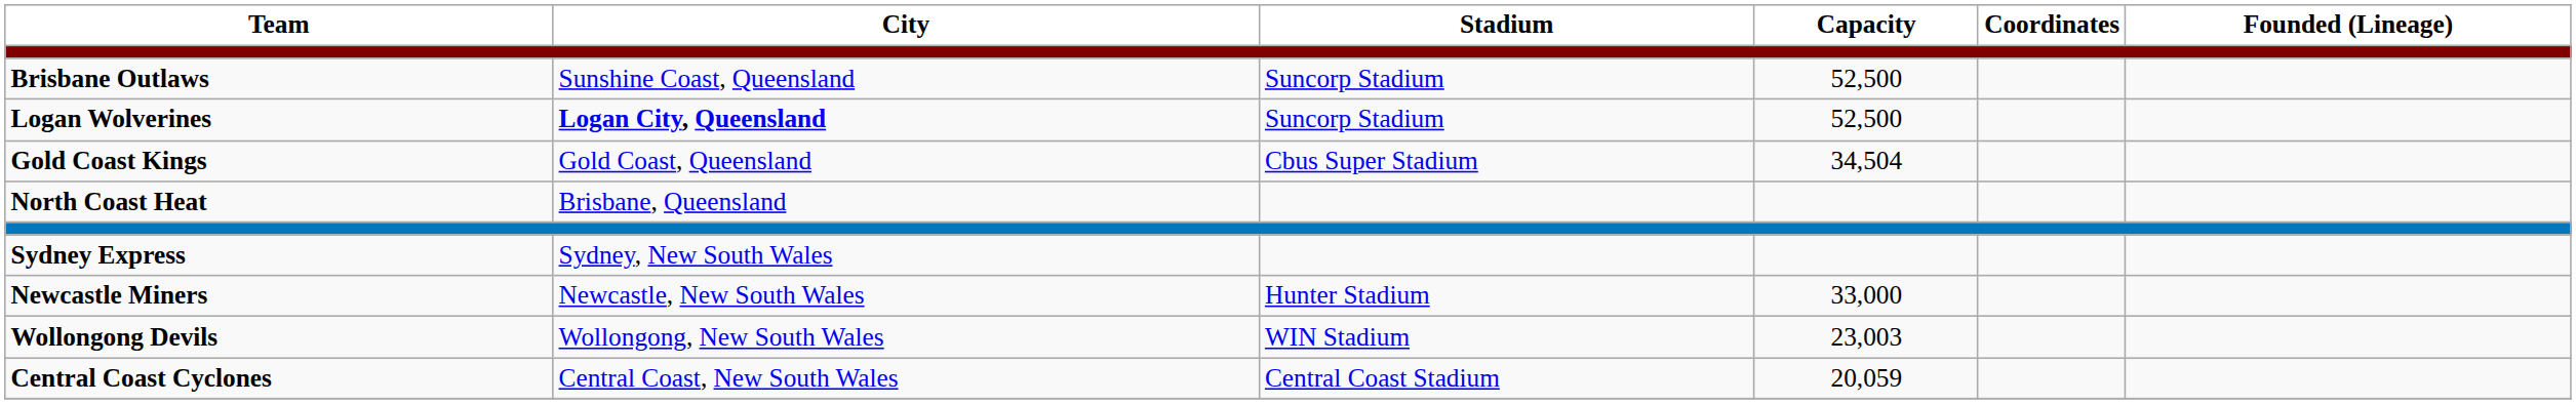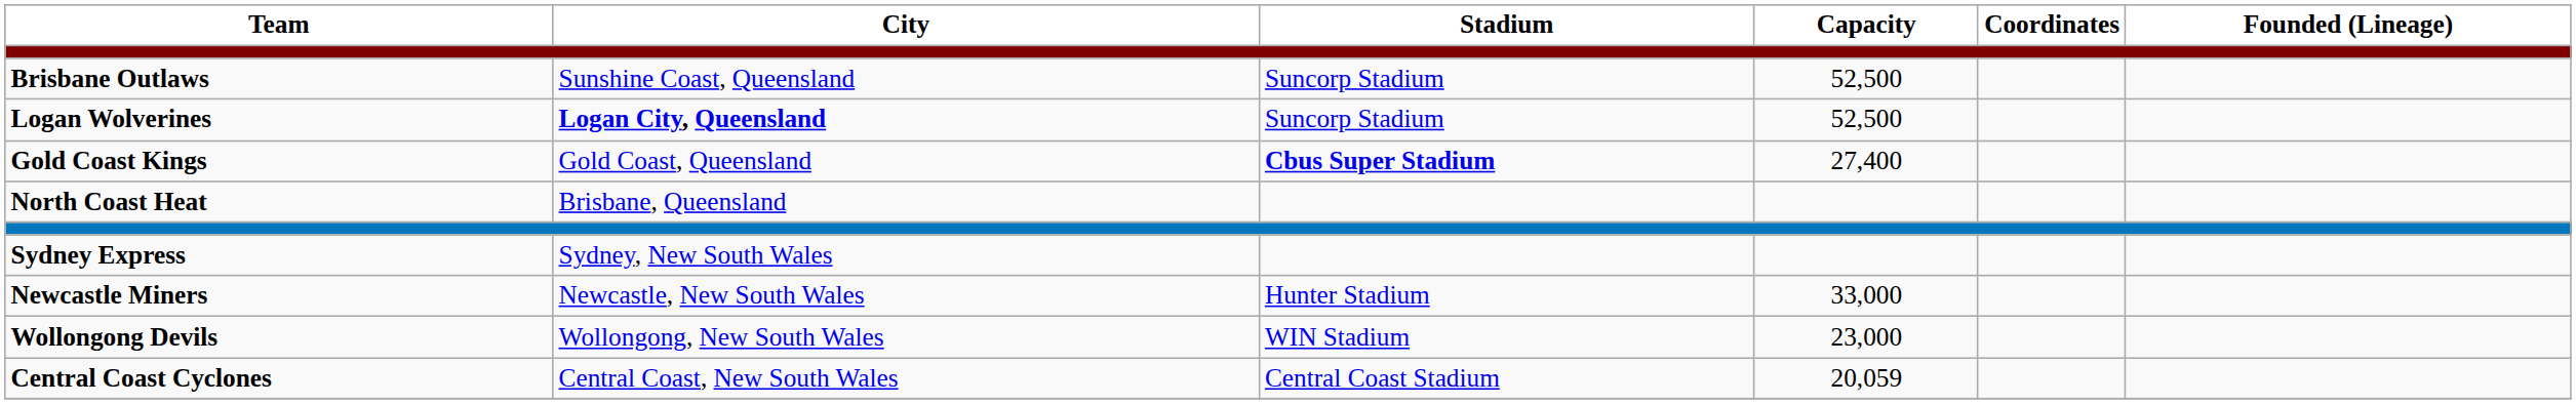Gold Coast Kings | Stadium: normal -> bold
Gold Coast Kings | Capacity: 34,504 -> 27,400
Wollongong Devils | Capacity: 23,003 -> 23,000
